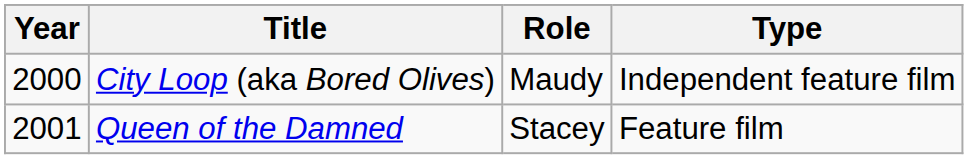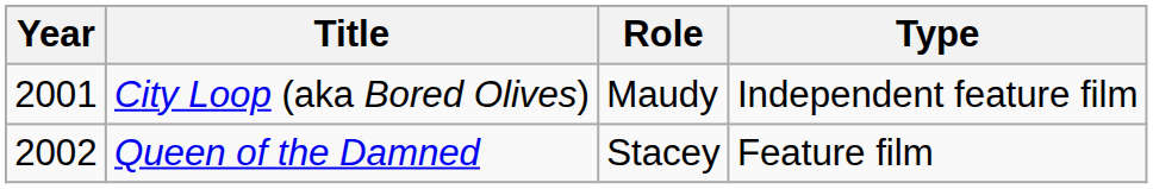City Loop (aka Bored Olives) | Year: 2000 -> 2001
Queen of the Damned | Year: 2001 -> 2002
